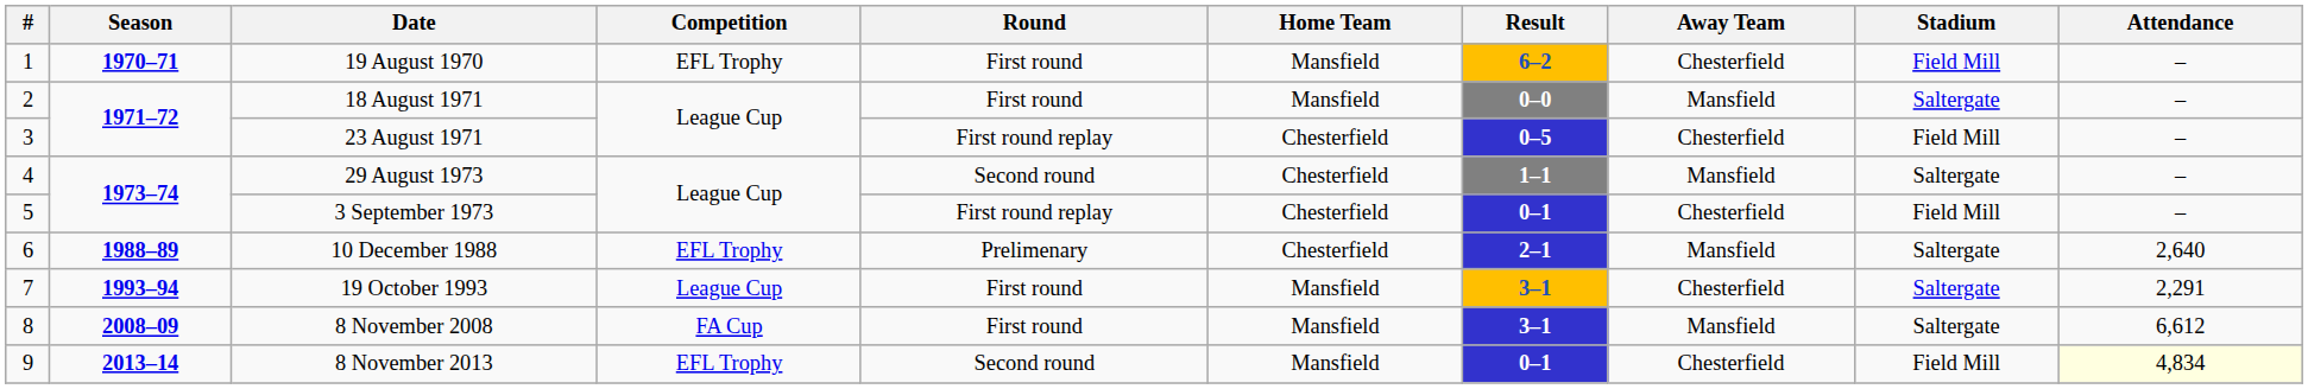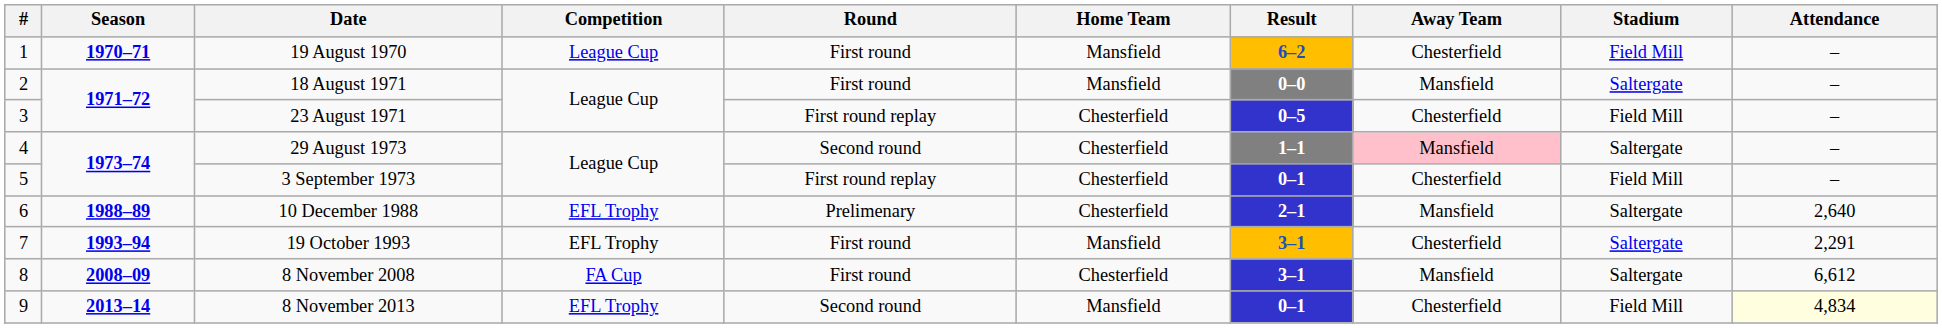19 August 1970 | Competition: EFL Trophy -> League Cup
29 August 1973 | Away Team: no background -> pink background
19 October 1993 | Competition: League Cup -> EFL Trophy
8 November 2008 | Home Team: Mansfield -> Chesterfield
